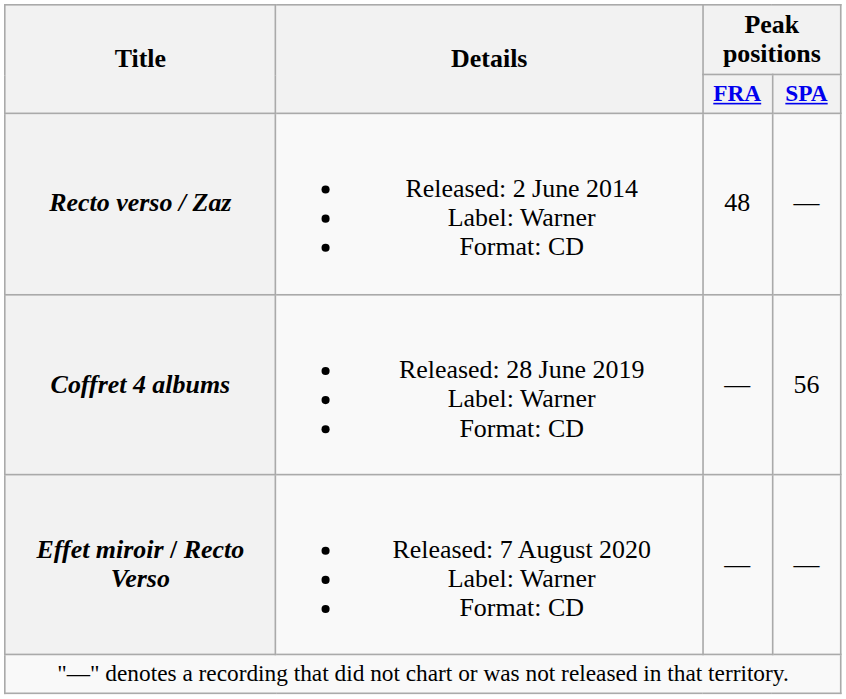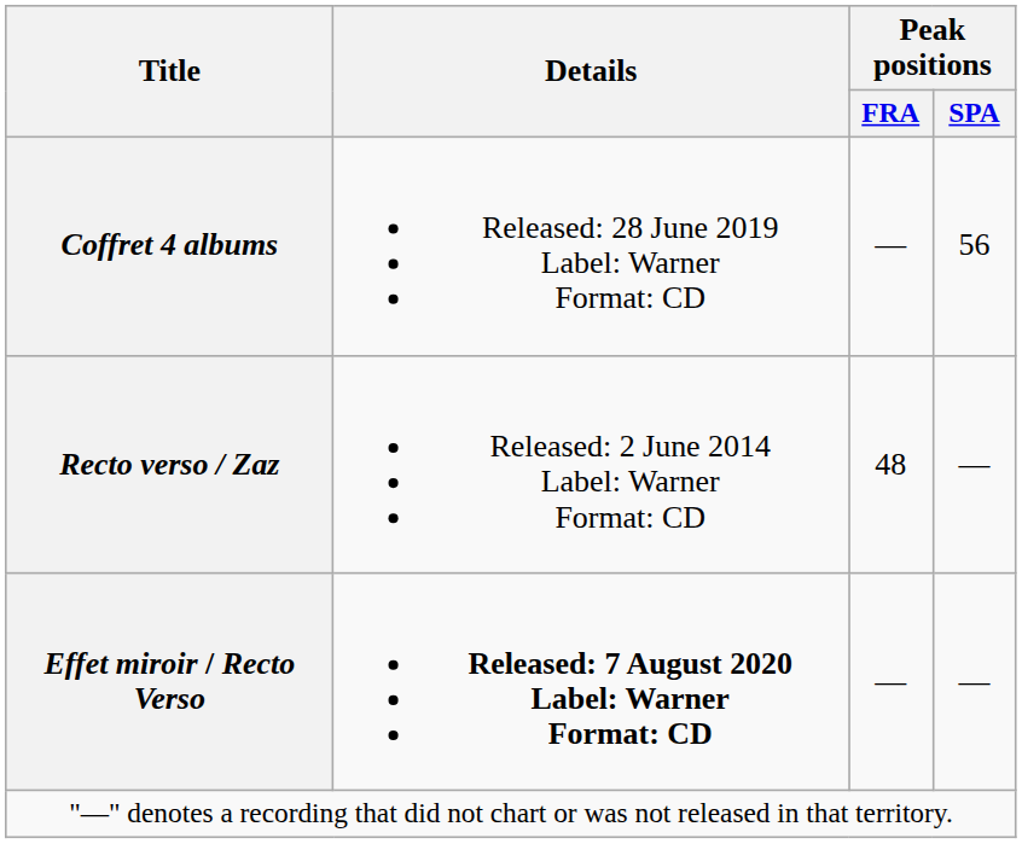rows swapped: Recto verso / Zaz <-> Coffret 4 albums
Effet miroir / Recto Verso | Details: normal -> bold
